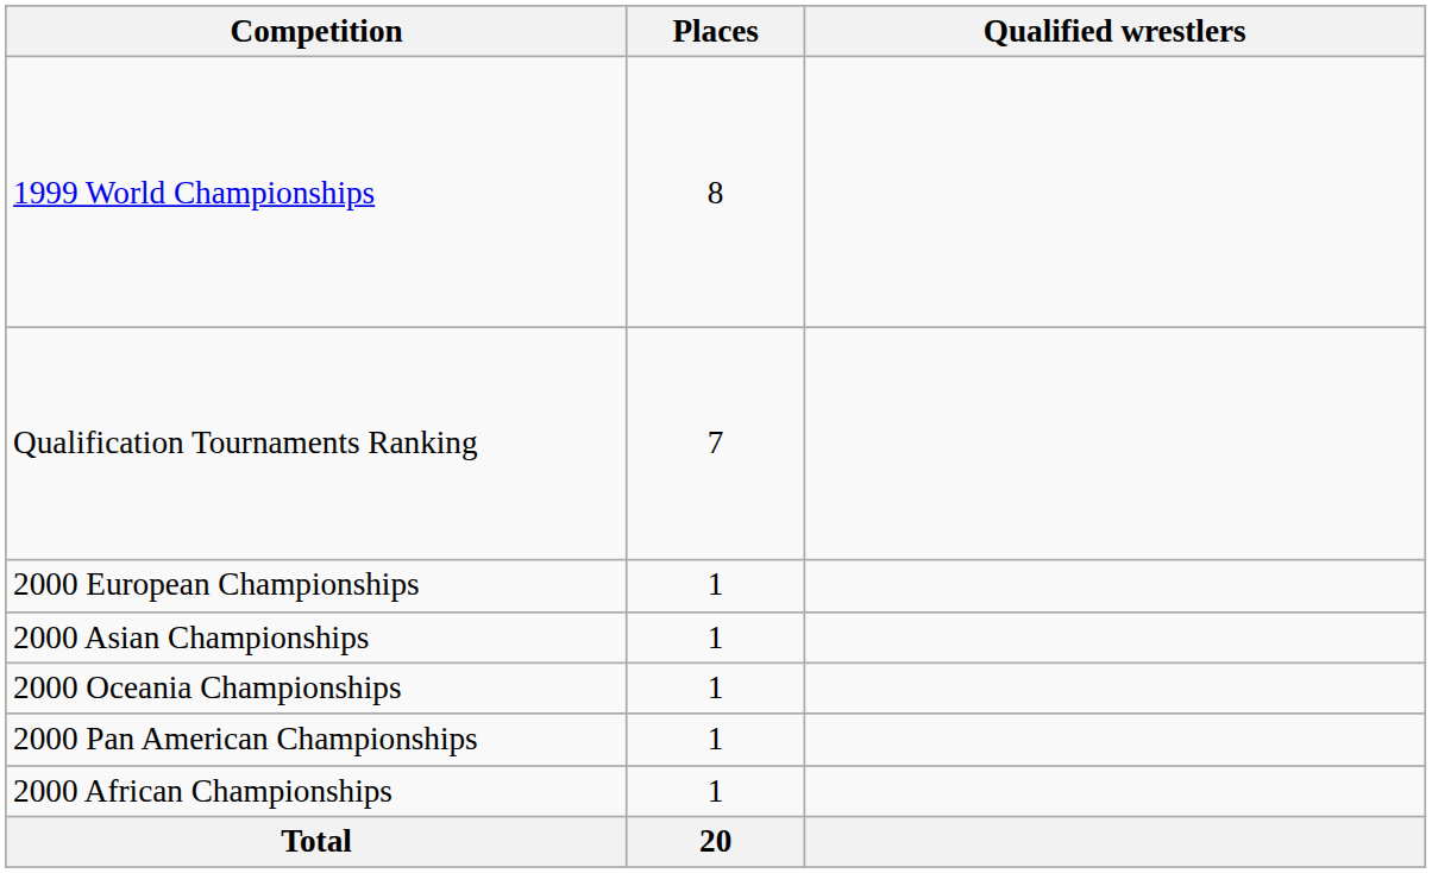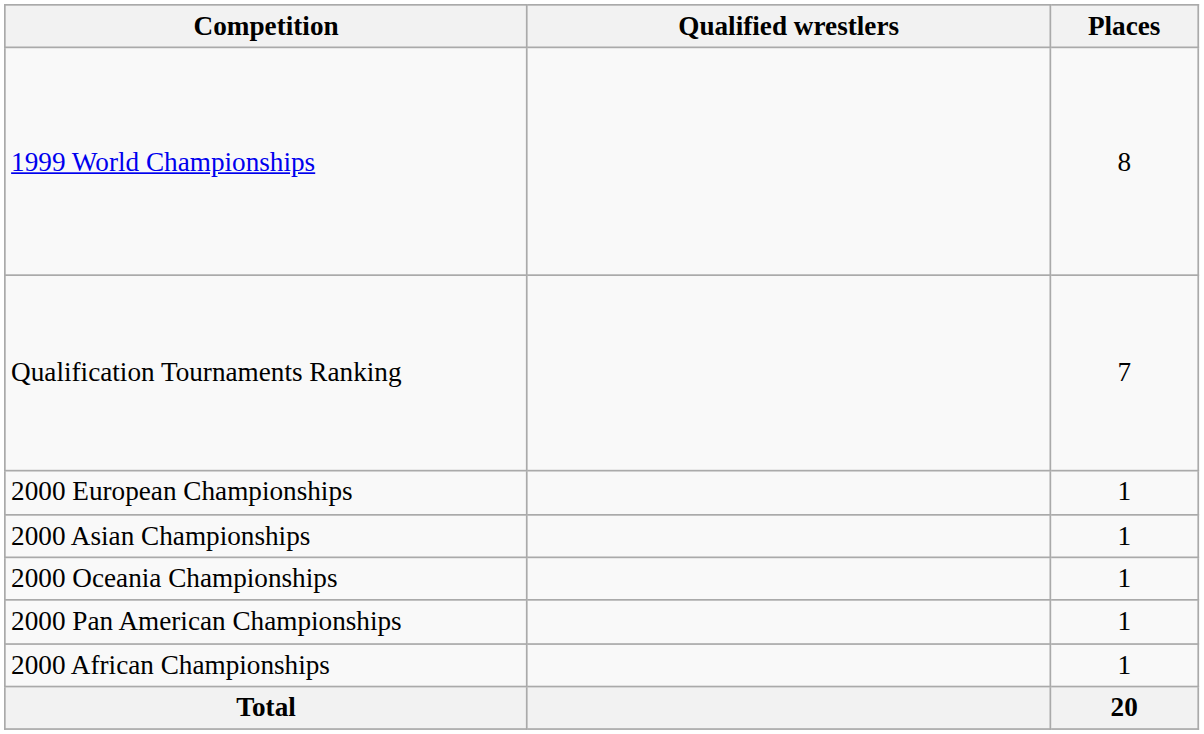columns swapped: Places <-> Qualified wrestlers
